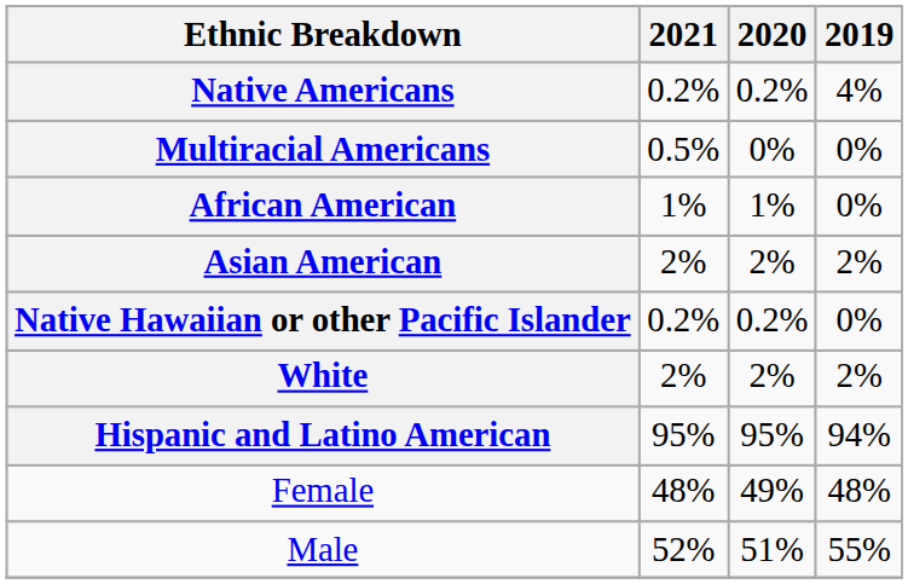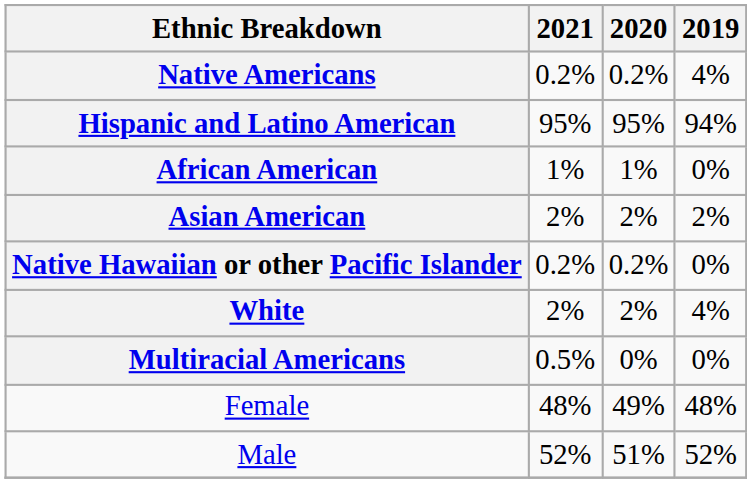rows swapped: Hispanic and Latino American <-> Multiracial Americans
White | 2019: 2% -> 4%
Male | 2019: 55% -> 52%
